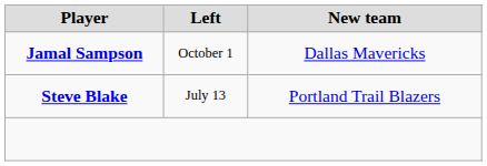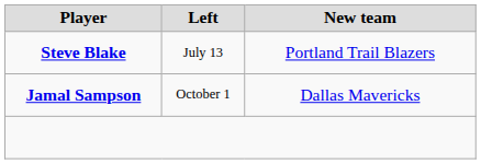rows swapped: Steve Blake <-> Jamal Sampson
